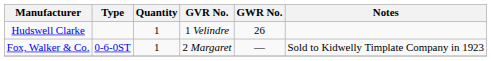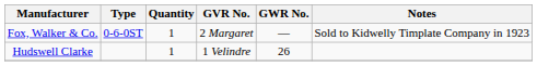rows swapped: Hudswell Clarke <-> Fox, Walker & Co.
